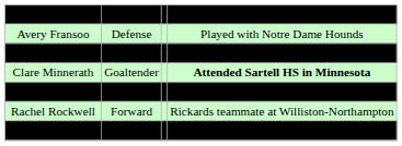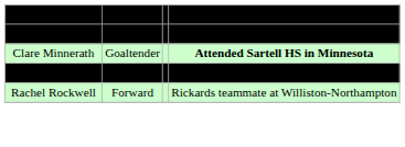- row: Avery Fransoo | Defense | Played with Notre Dame Hounds
Kathleen McHugh | column 4: Attended Williston-Northampton -> Member of the Boston Shamrocks
Meaghan Rickard | column 2: Forward -> Goaltender
Meaghan Rickard | column 4: Member of the Boston Shamrocks -> Attended Williston-Northampton
- row: Neve Van Pelt | Forward | Played with Toronto Jr. Aeros
